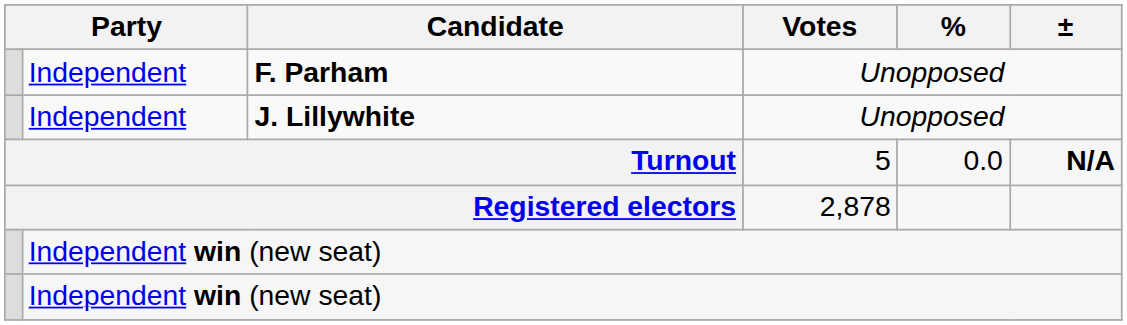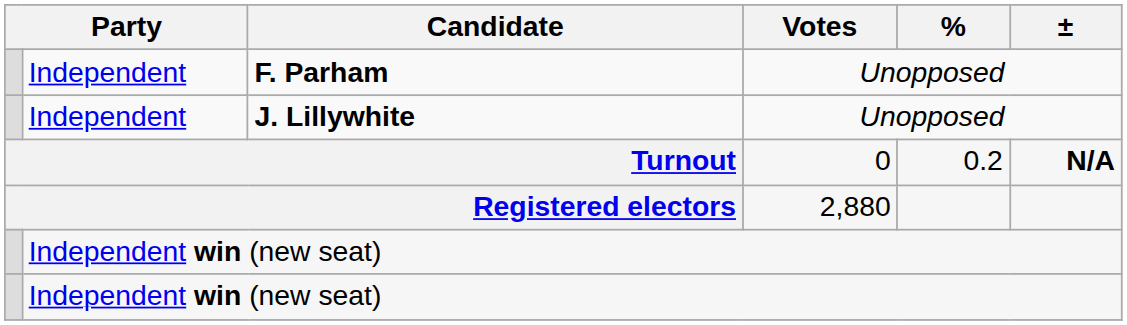Turnout | Votes: 5 -> 0
Turnout | %: 0.0 -> 0.2
Registered electors | Votes: 2,878 -> 2,880
